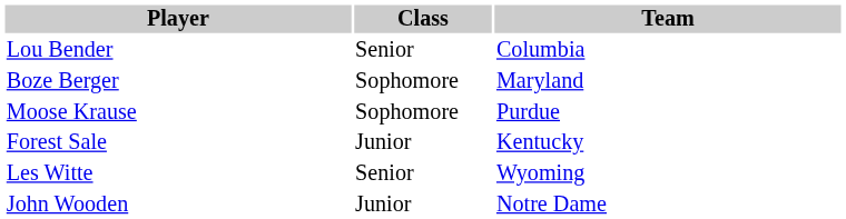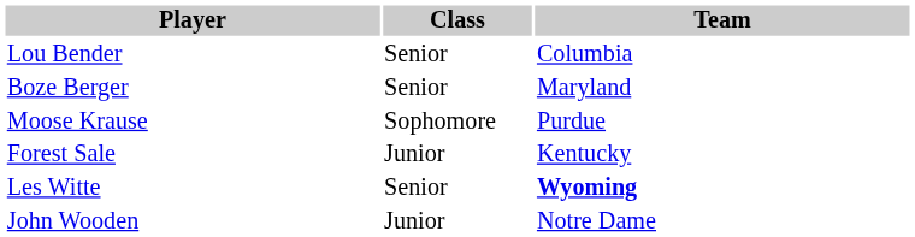Boze Berger | Class: Sophomore -> Senior
Les Witte | Team: normal -> bold
